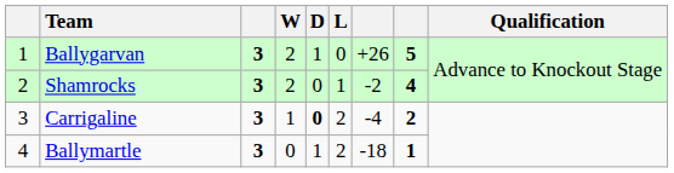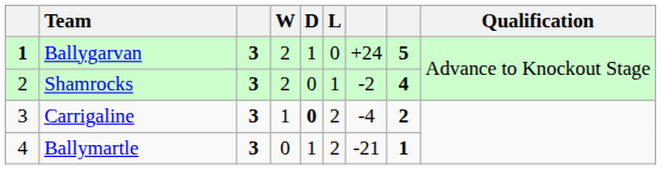Ballygarvan | column 1: normal -> bold
Ballygarvan | column 7: +26 -> +24
Ballymartle | column 7: -18 -> -21
